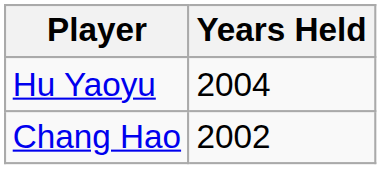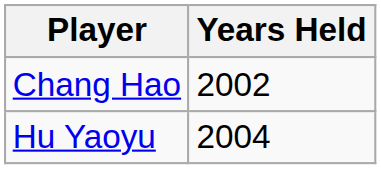rows swapped: Chang Hao <-> Hu Yaoyu
